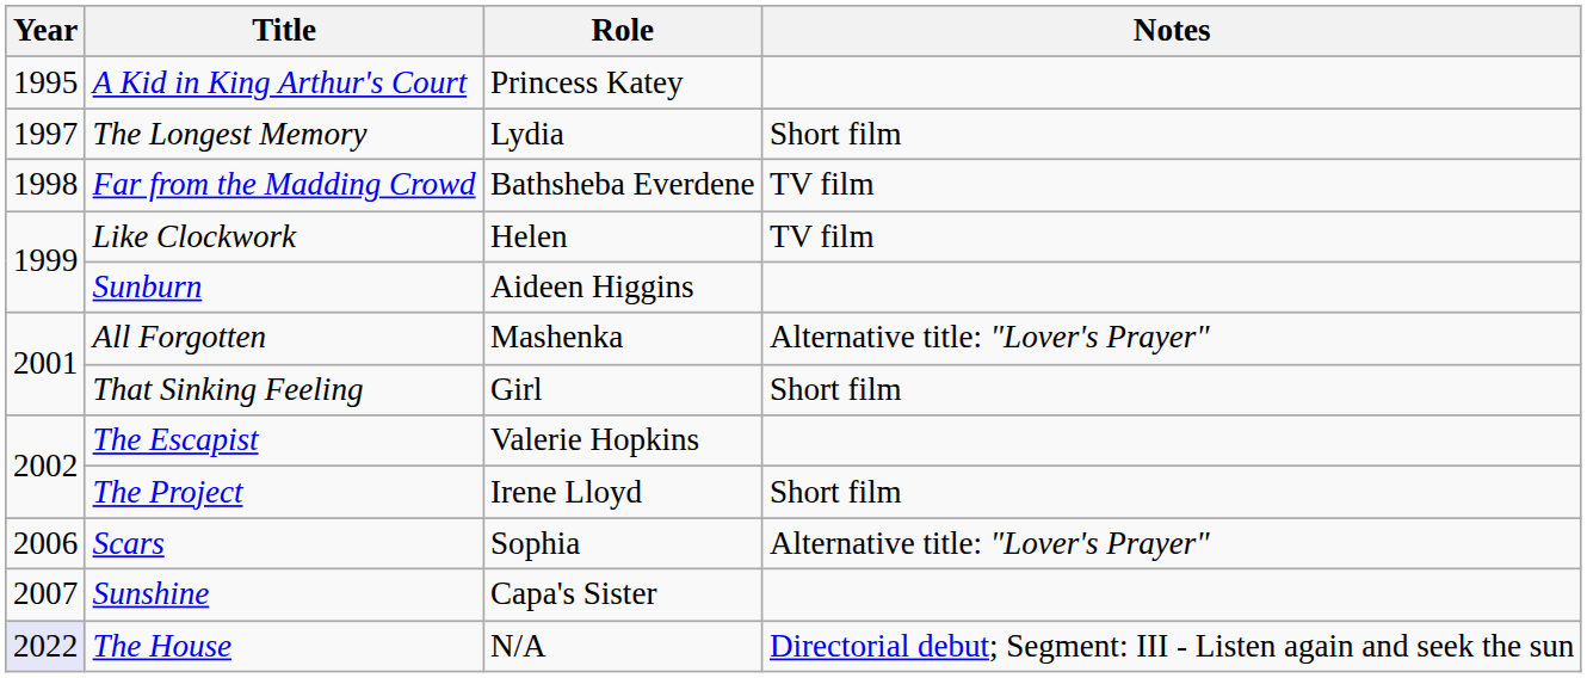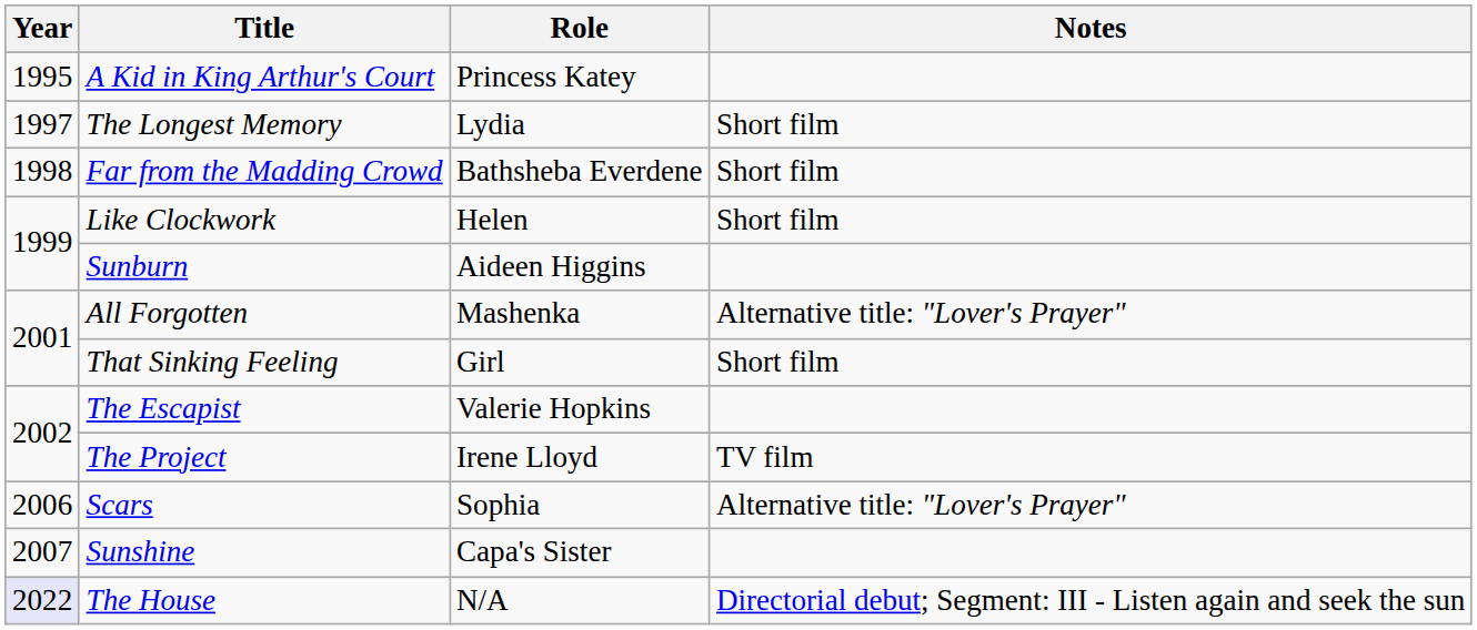Far from the Madding Crowd | Notes: TV film -> Short film
Like Clockwork | Notes: TV film -> Short film
The Project | Notes: Short film -> TV film
